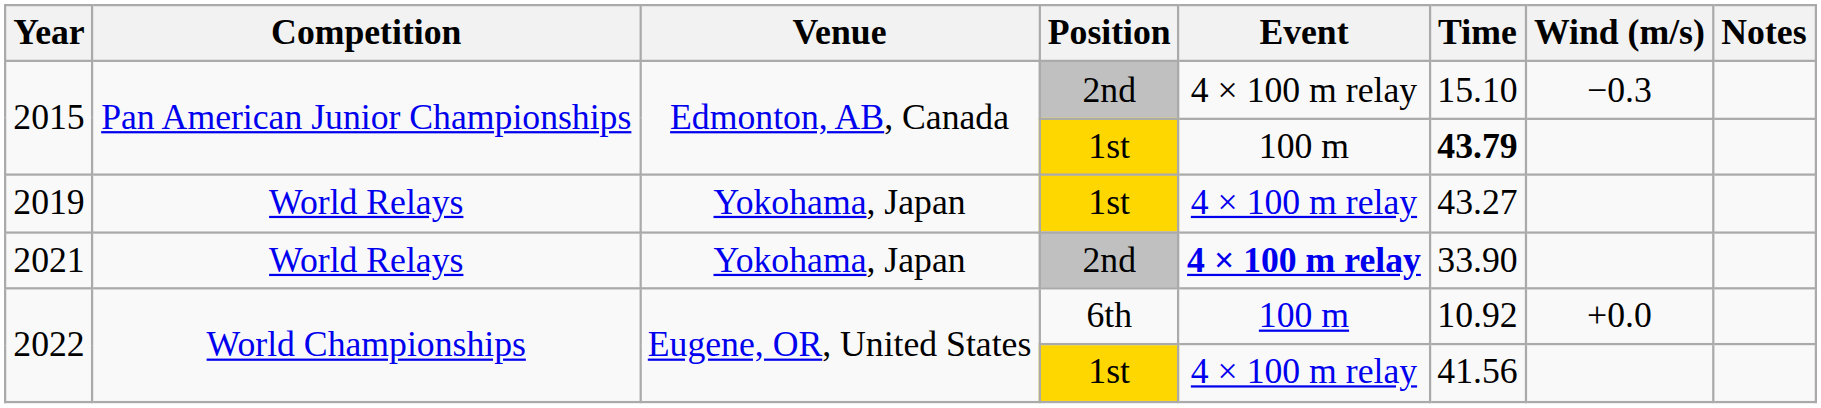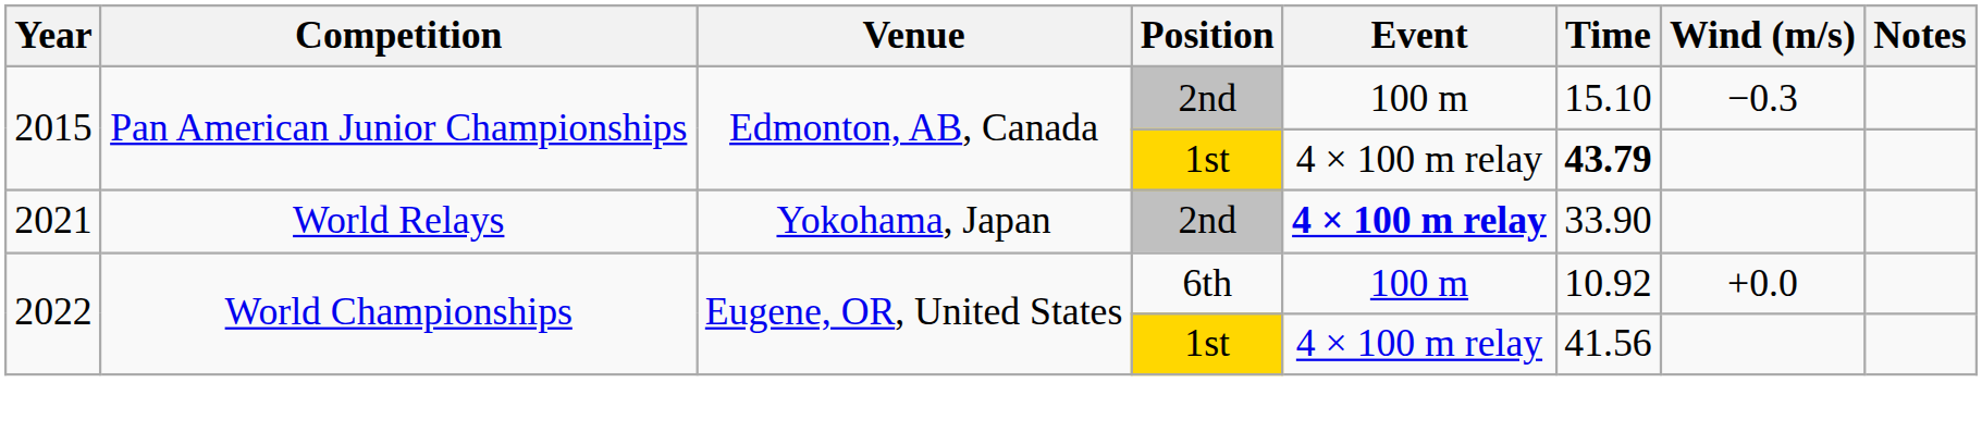2015 / 2nd | Event: 4 × 100 m relay -> 100 m
2015 / 1st | Event: 100 m -> 4 × 100 m relay
- row: 2019 | World Relays | Yokohama, Japan | 1st | 4 × 100 m relay | 43.27
